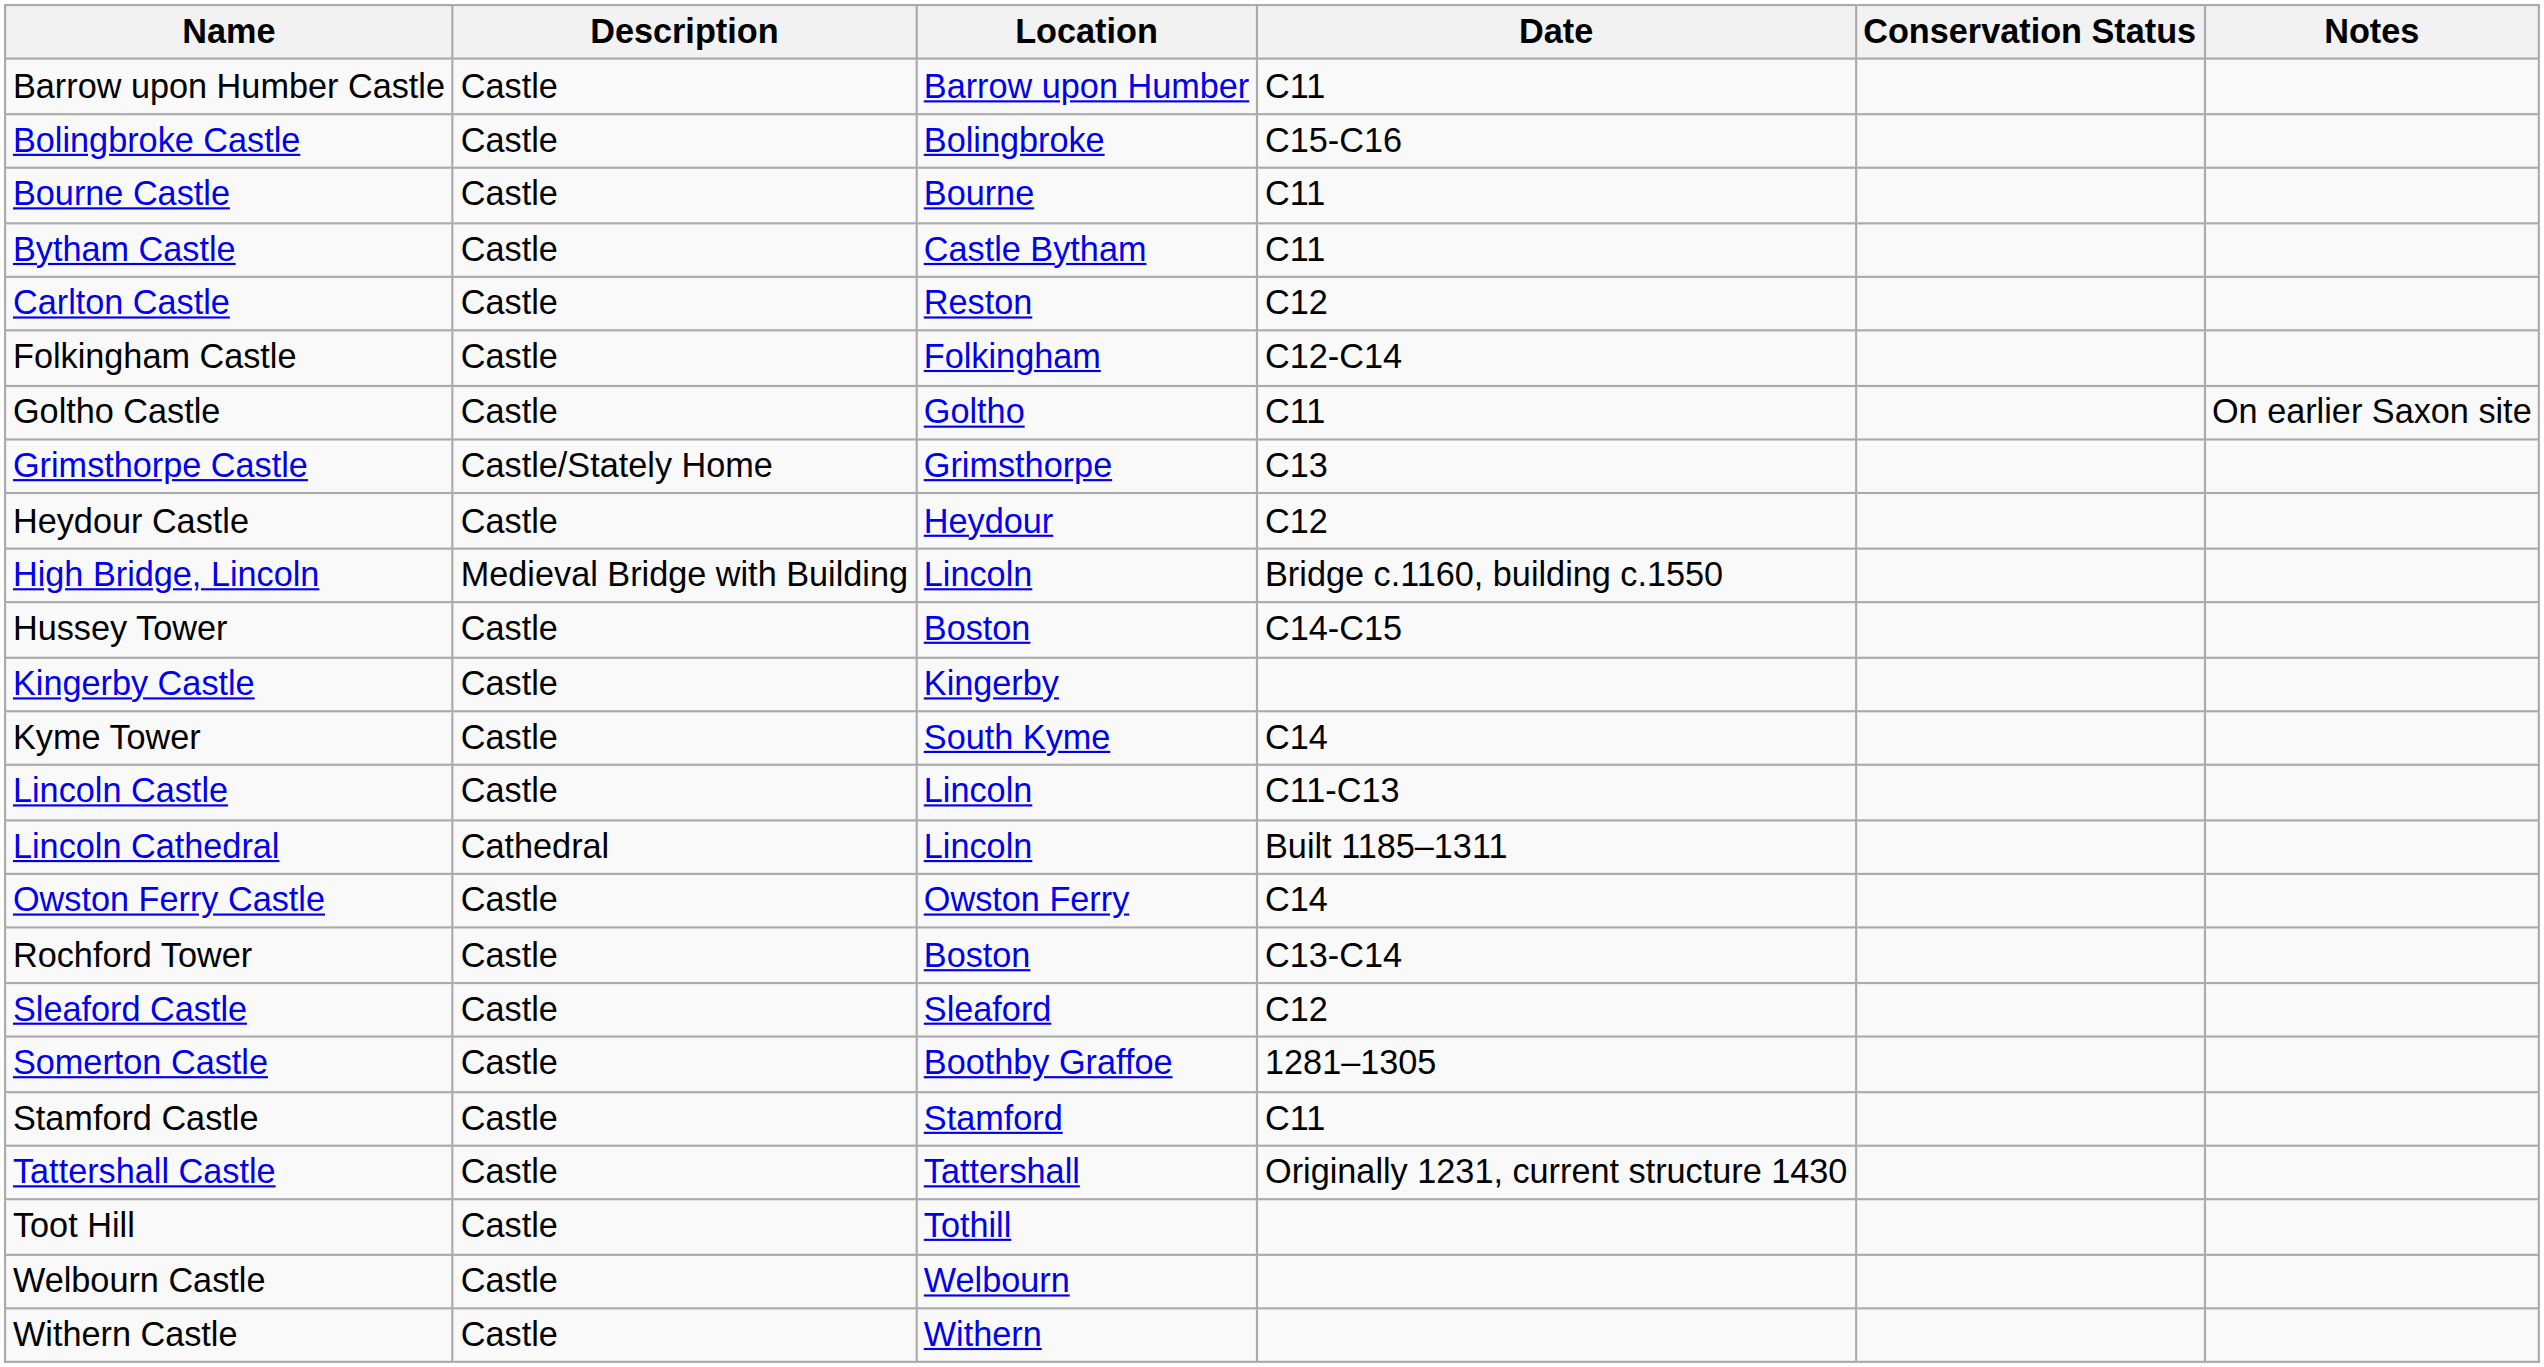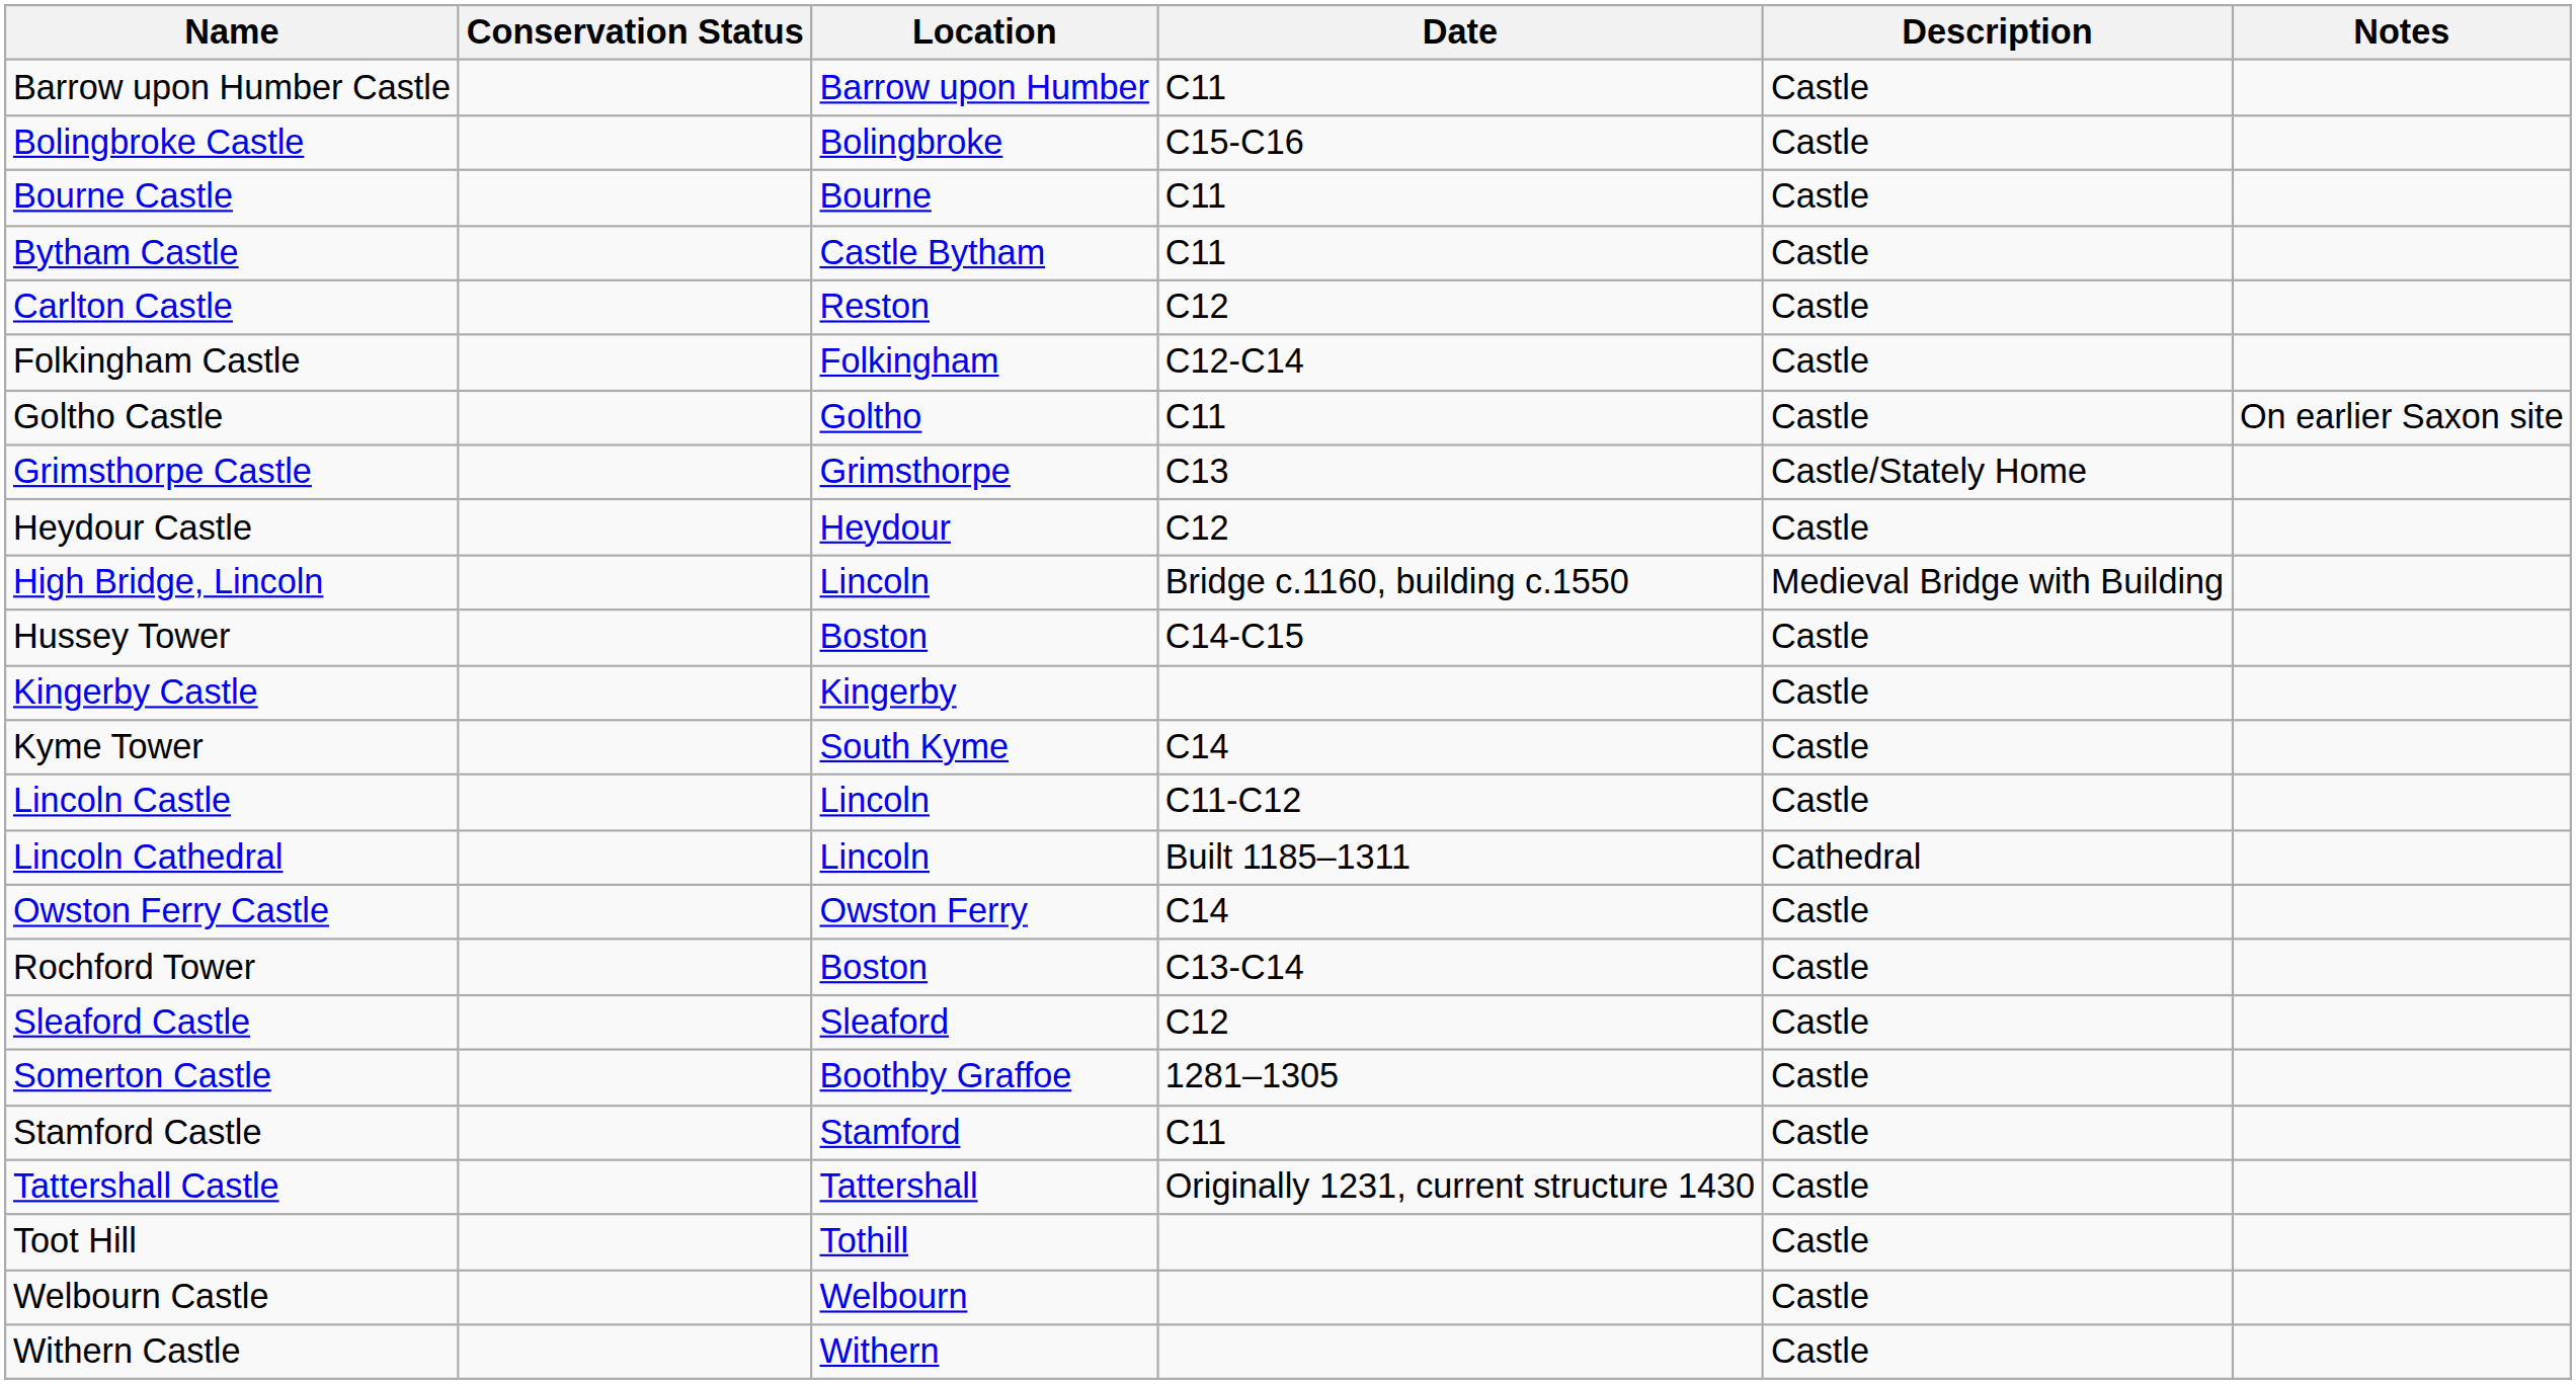columns swapped: Description <-> Conservation Status
Lincoln Castle | Date: C11-C13 -> C11-C12
